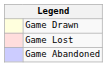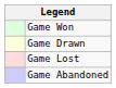+ row: Game Won
